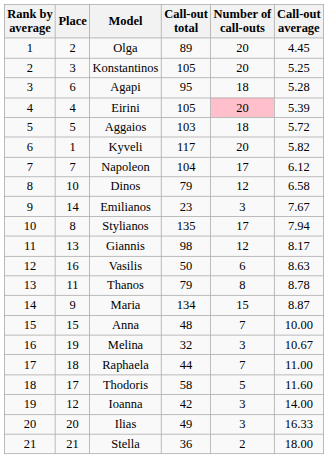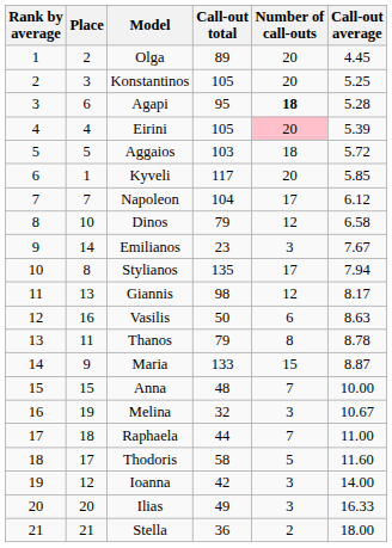Agapi | Number of call-outs: normal -> bold
Kyveli | Call-out average: 5.82 -> 5.85
Maria | Call-out total: 134 -> 133
